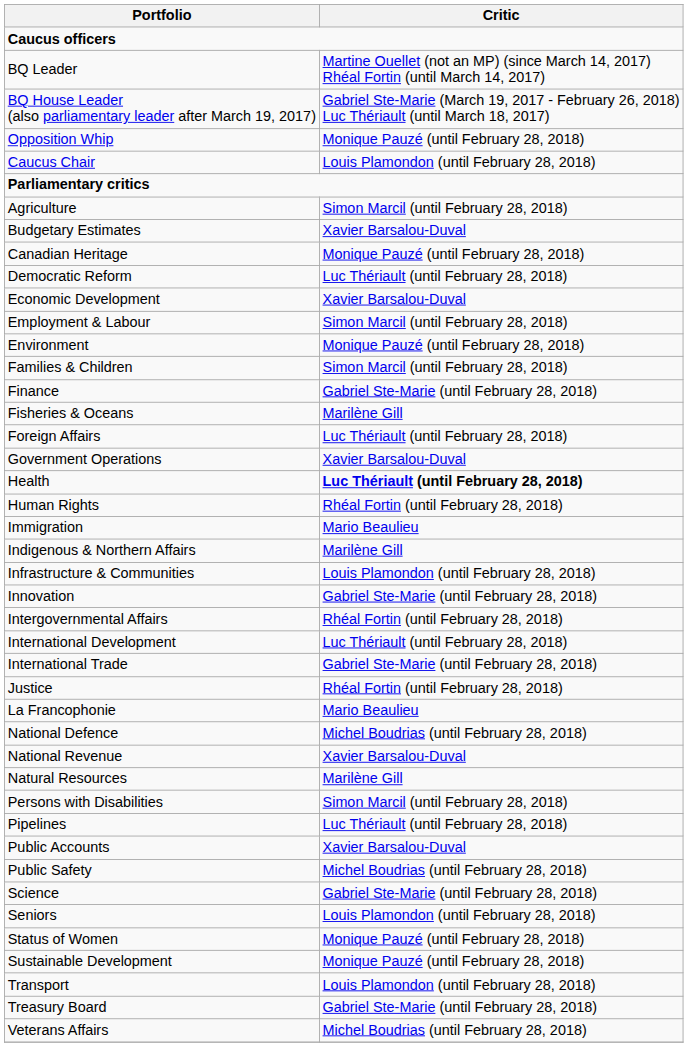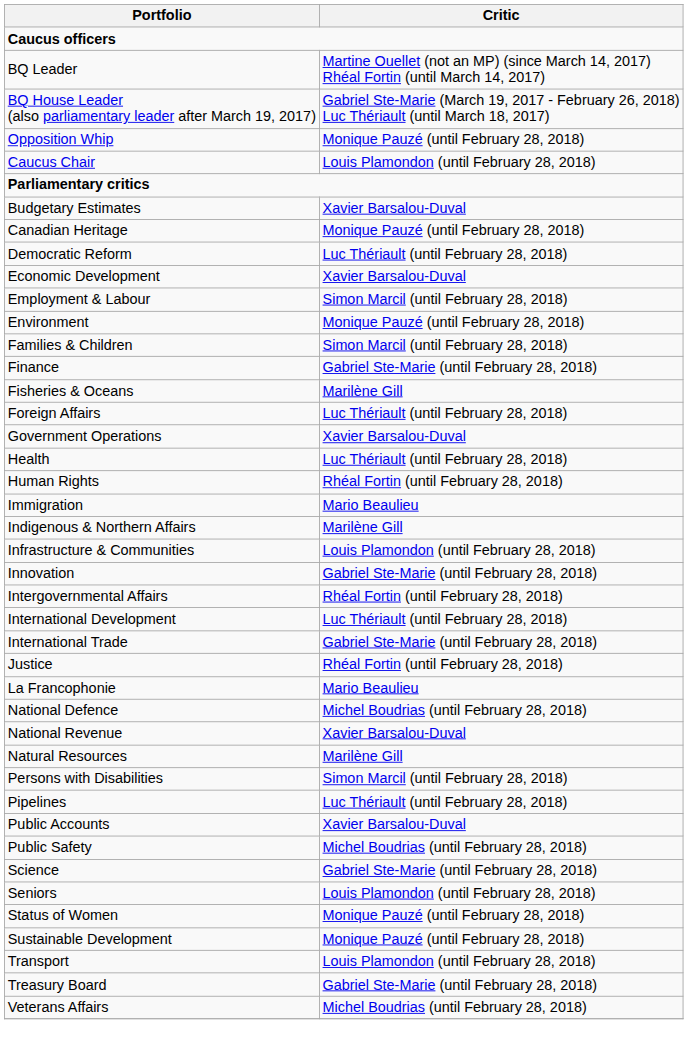- row: Agriculture | Simon Marcil (until February 28, 2018)
Health | Critic: bold -> normal
